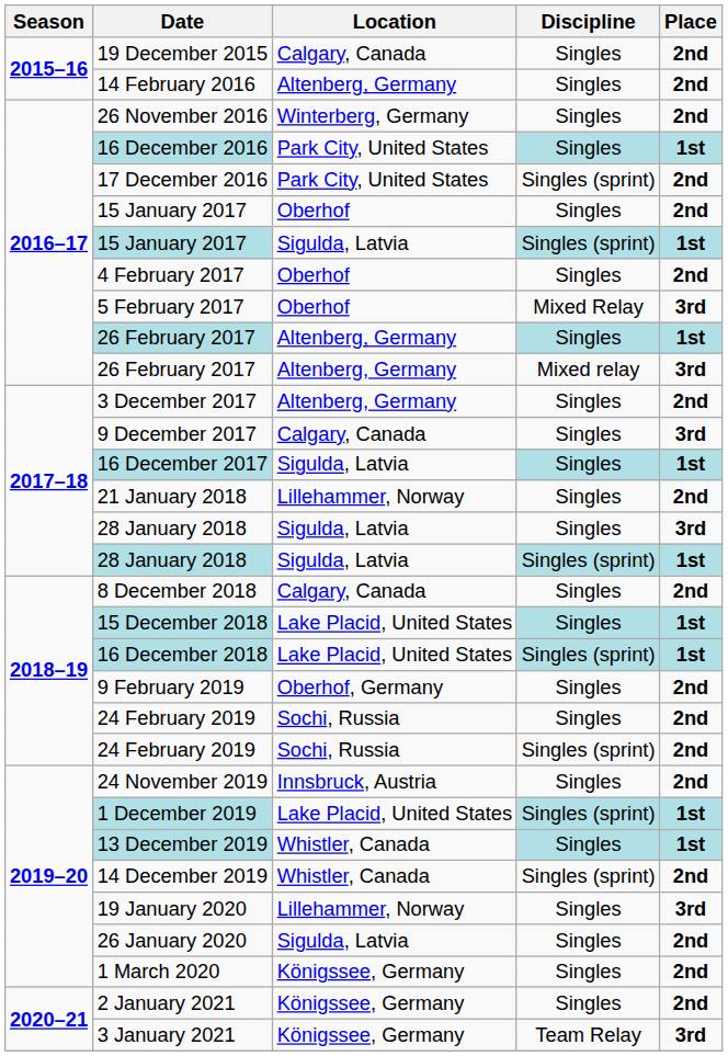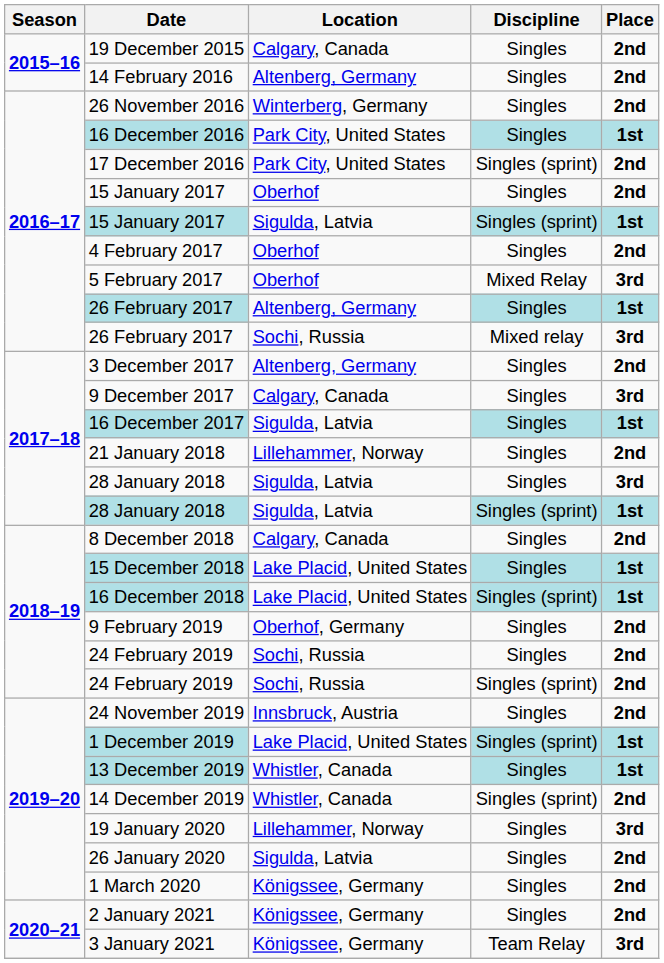26 February 2017 / Mixed relay | Location: Altenberg, Germany -> Sochi, Russia
